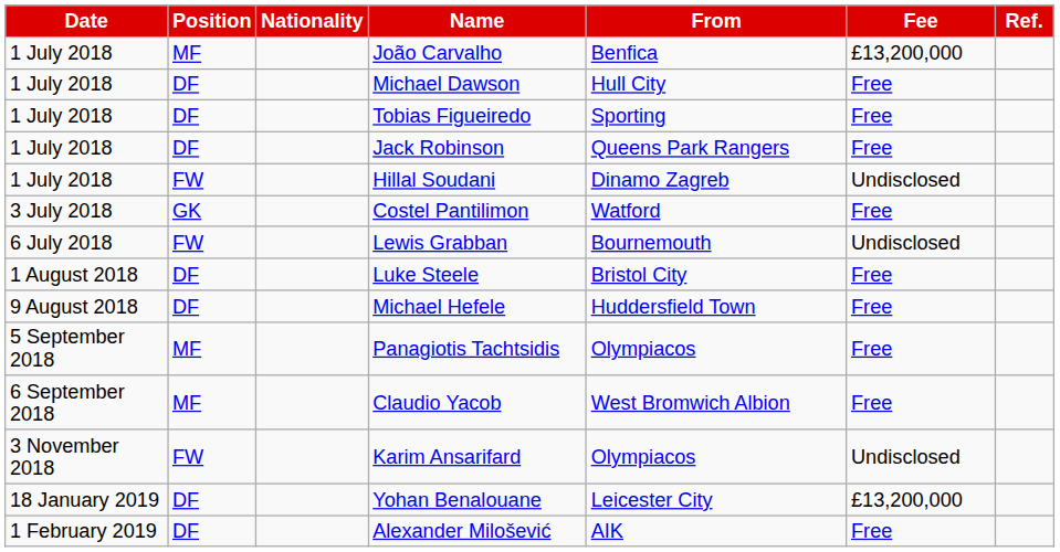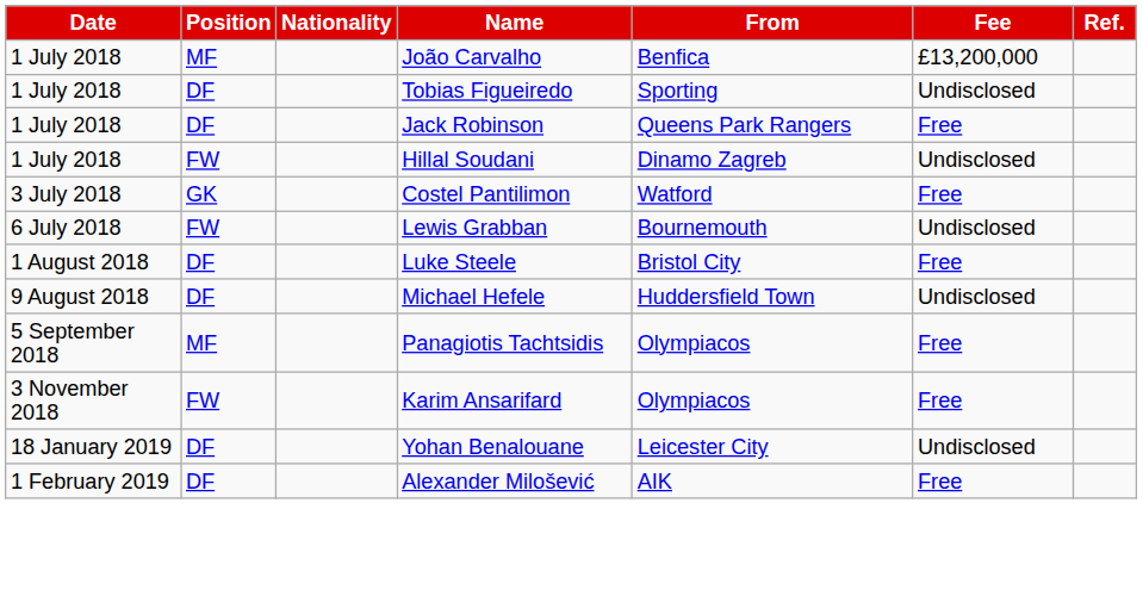- row: 1 July 2018 | DF | Michael Dawson | Hull City | Free
Tobias Figueiredo | Fee: Free -> Undisclosed
Michael Hefele | Fee: Free -> Undisclosed
- row: 6 September 2018 | MF | Claudio Yacob | West Bromwich Albion | Free
Karim Ansarifard | Fee: Undisclosed -> Free
Yohan Benalouane | Fee: £13,200,000 -> Undisclosed
